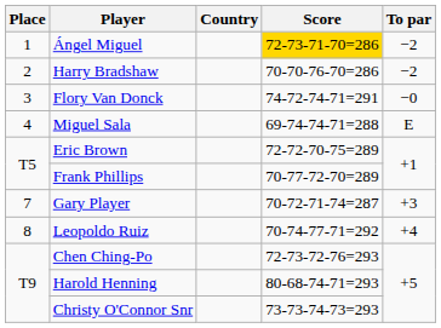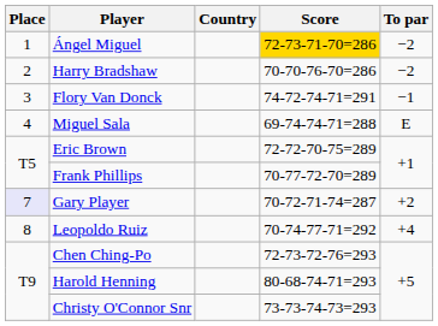Flory Van Donck | To par: −0 -> −1
Gary Player | Place: no background -> lavender background
Gary Player | To par: +3 -> +2
